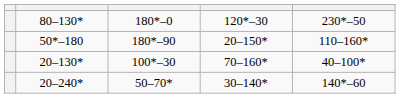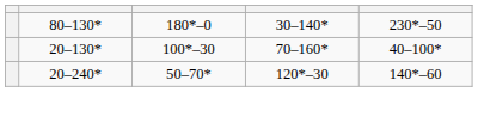80–130* | column 4: 120*–30 -> 30–140*
- row: 50*–180 | 180*–90 | 20–150* | 110–160*
20–240* | column 4: 30–140* -> 120*–30
